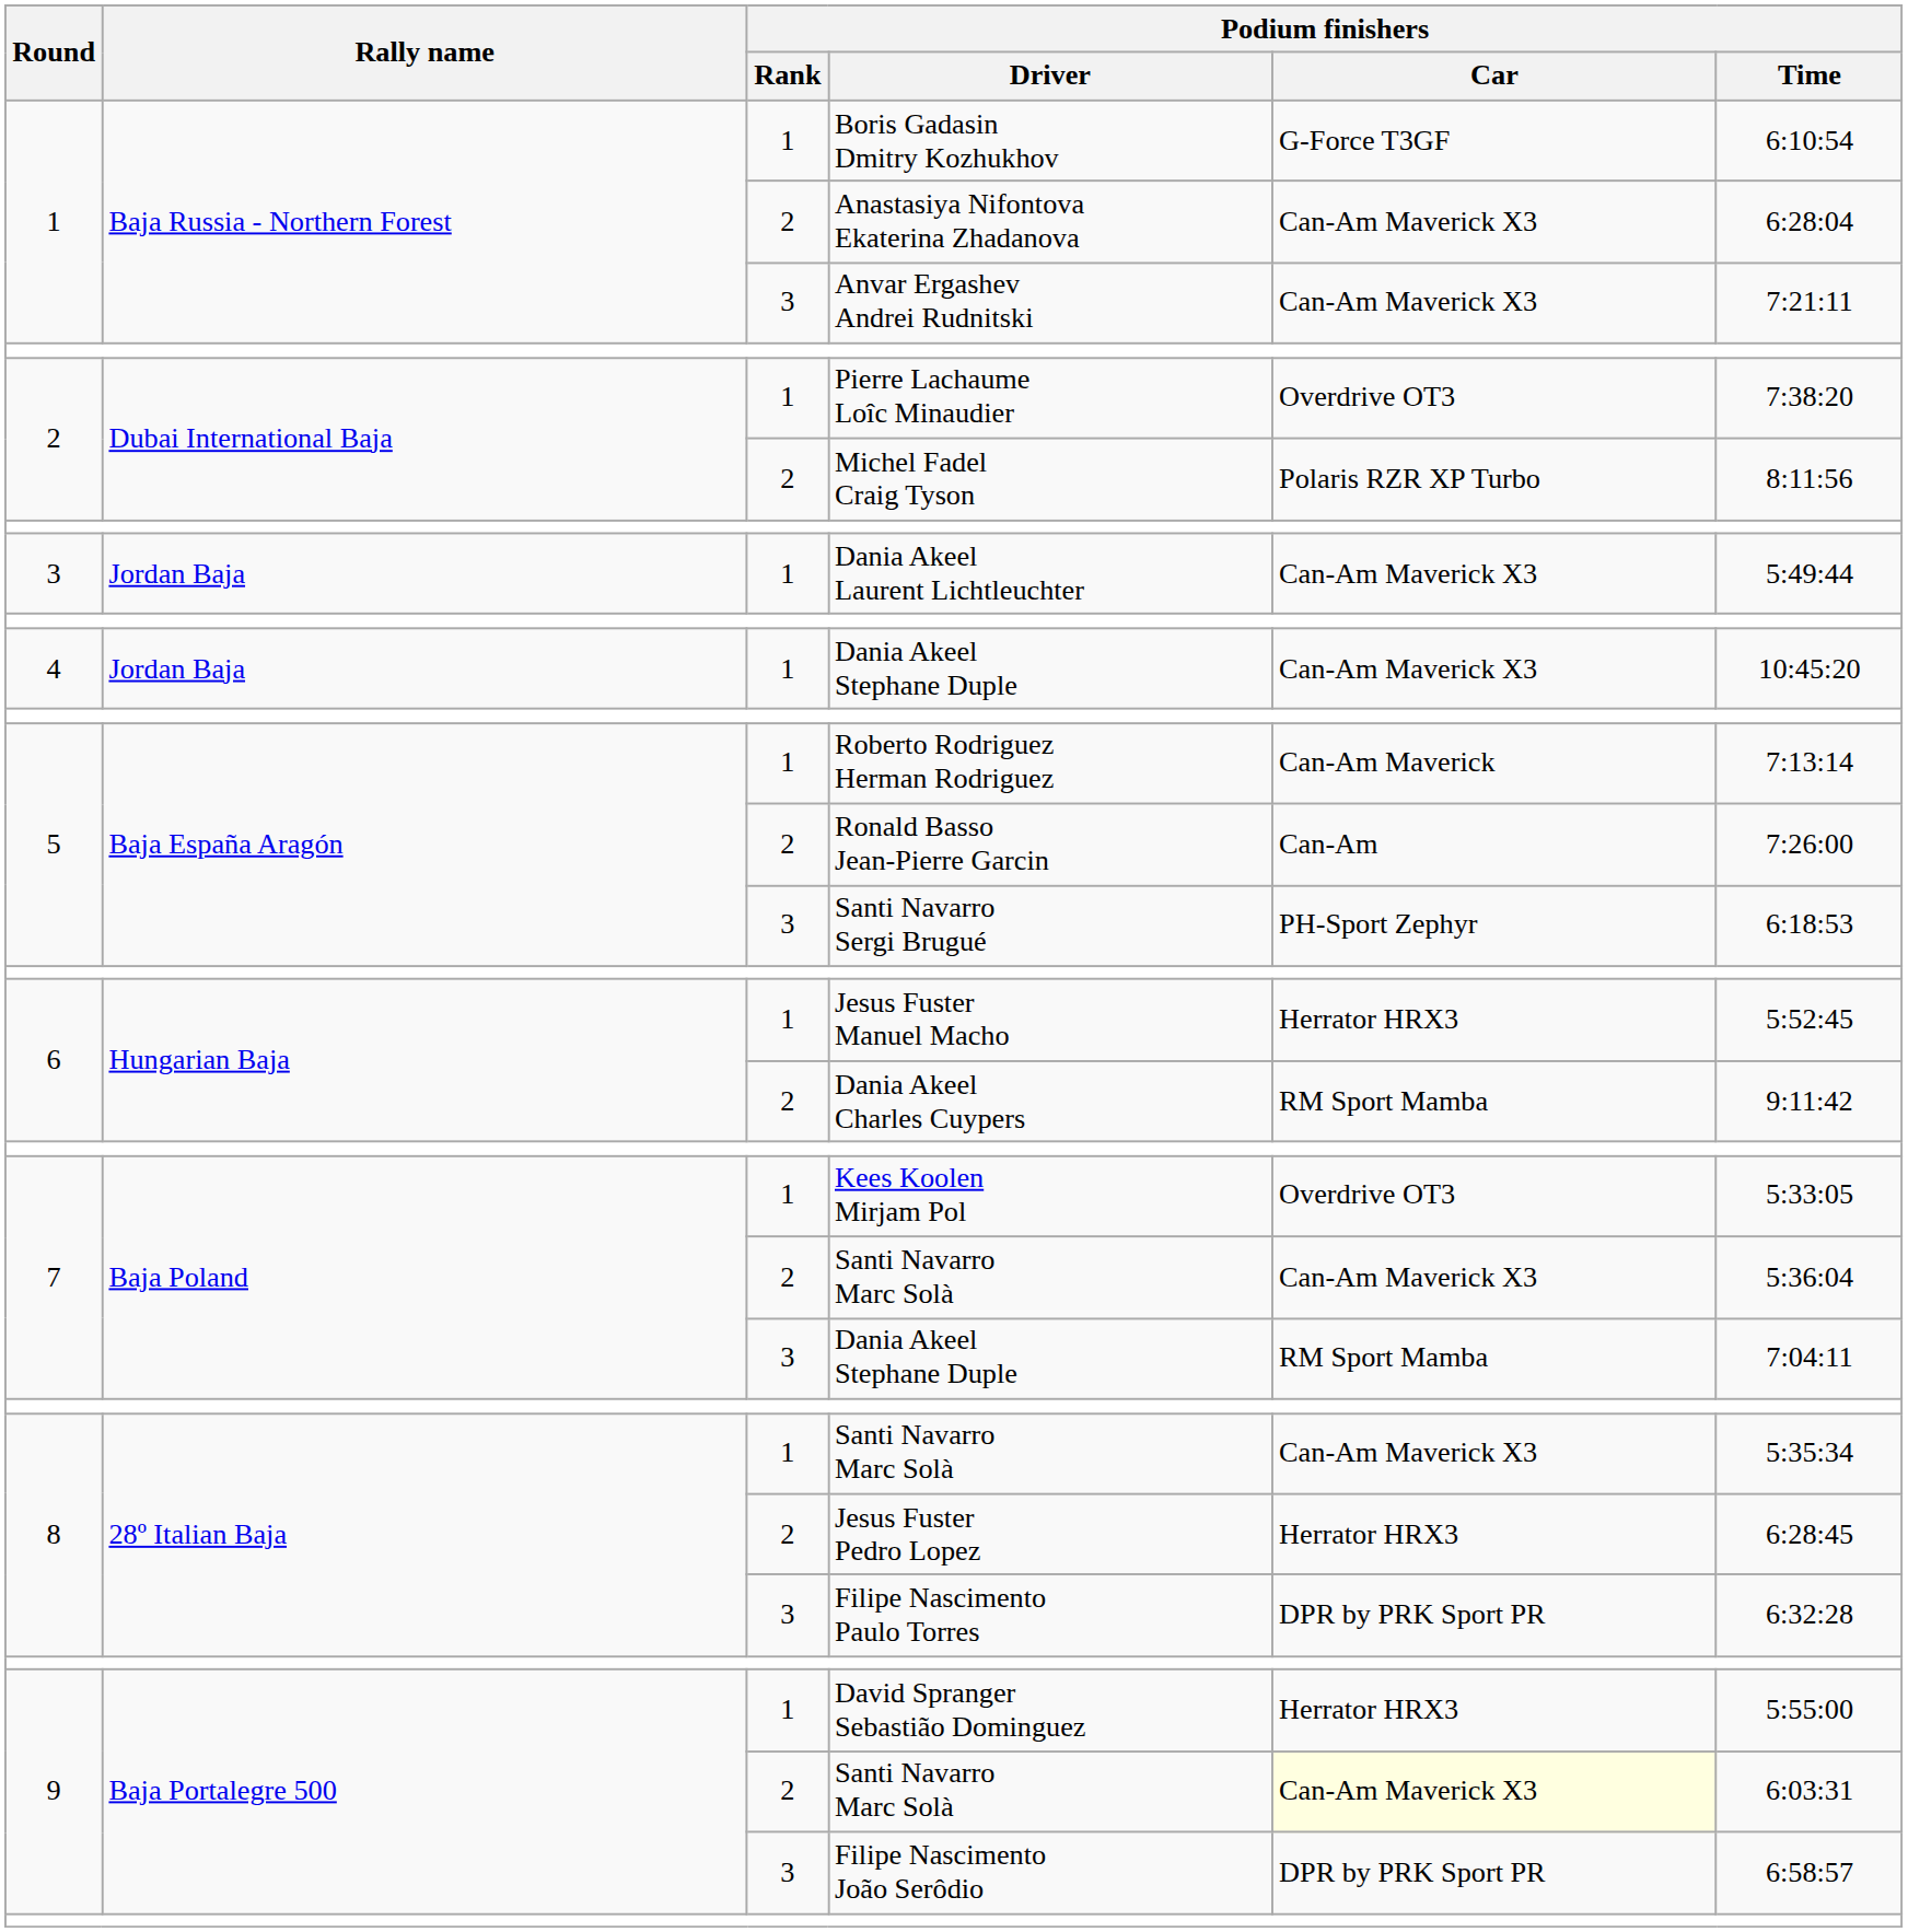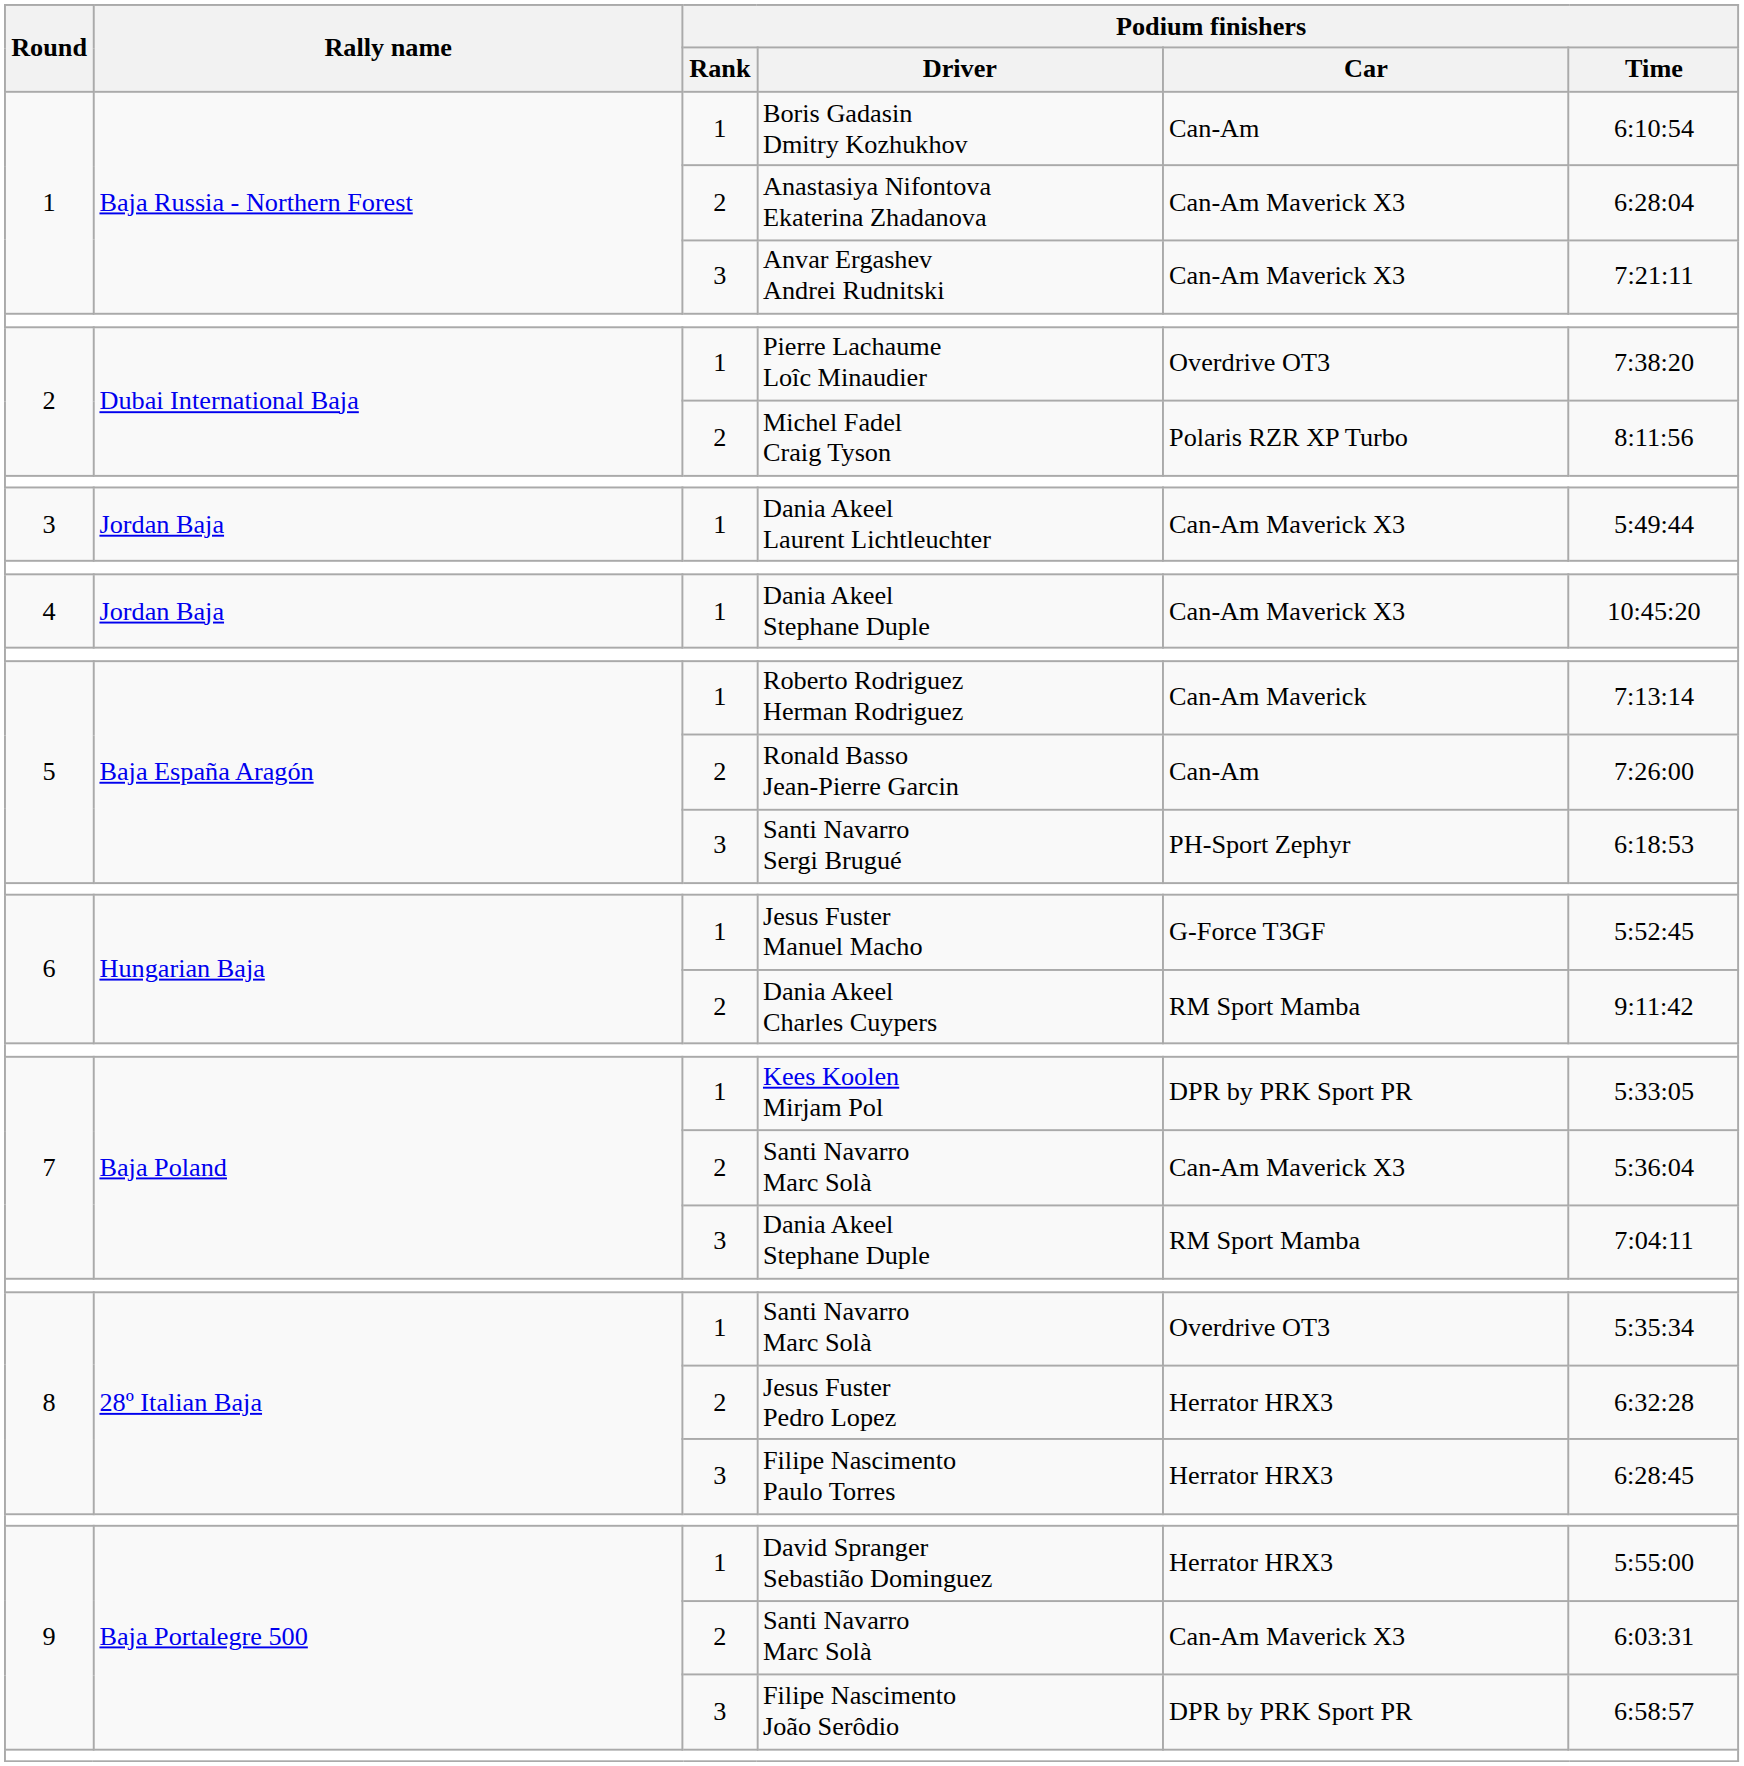Boris Gadasin Dmitry Kozhukhov | Podium finishers / Car: G-Force T3GF -> Can-Am
Jesus Fuster Manuel Macho | Podium finishers / Car: Herrator HRX3 -> G-Force T3GF
Kees Koolen Mirjam Pol | Podium finishers / Car: Overdrive OT3 -> DPR by PRK Sport PR
8 / Santi Navarro Marc Solà | Podium finishers / Car: Can-Am Maverick X3 -> Overdrive OT3
Jesus Fuster Pedro Lopez | Podium finishers / Time: 6:28:45 -> 6:32:28
Filipe Nascimento Paulo Torres | Podium finishers / Car: DPR by PRK Sport PR -> Herrator HRX3
Filipe Nascimento Paulo Torres | Podium finishers / Time: 6:32:28 -> 6:28:45
9 / Santi Navarro Marc Solà | Podium finishers / Car: lightyellow background -> no background
